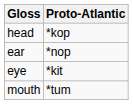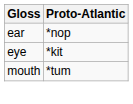- row: head | *kop
